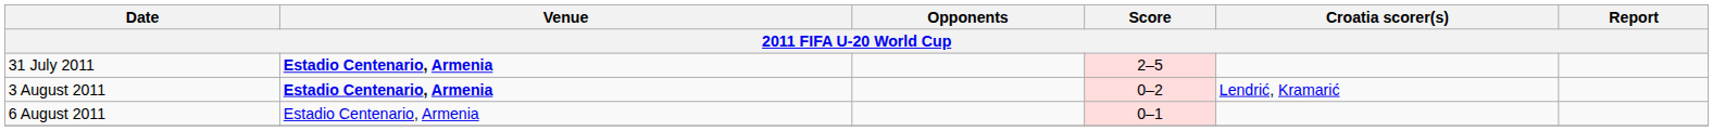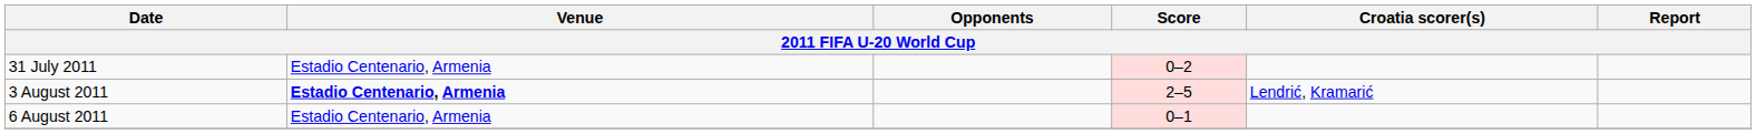31 July 2011 | Venue: bold -> normal
31 July 2011 | Score: 2–5 -> 0–2
3 August 2011 | Score: 0–2 -> 2–5
